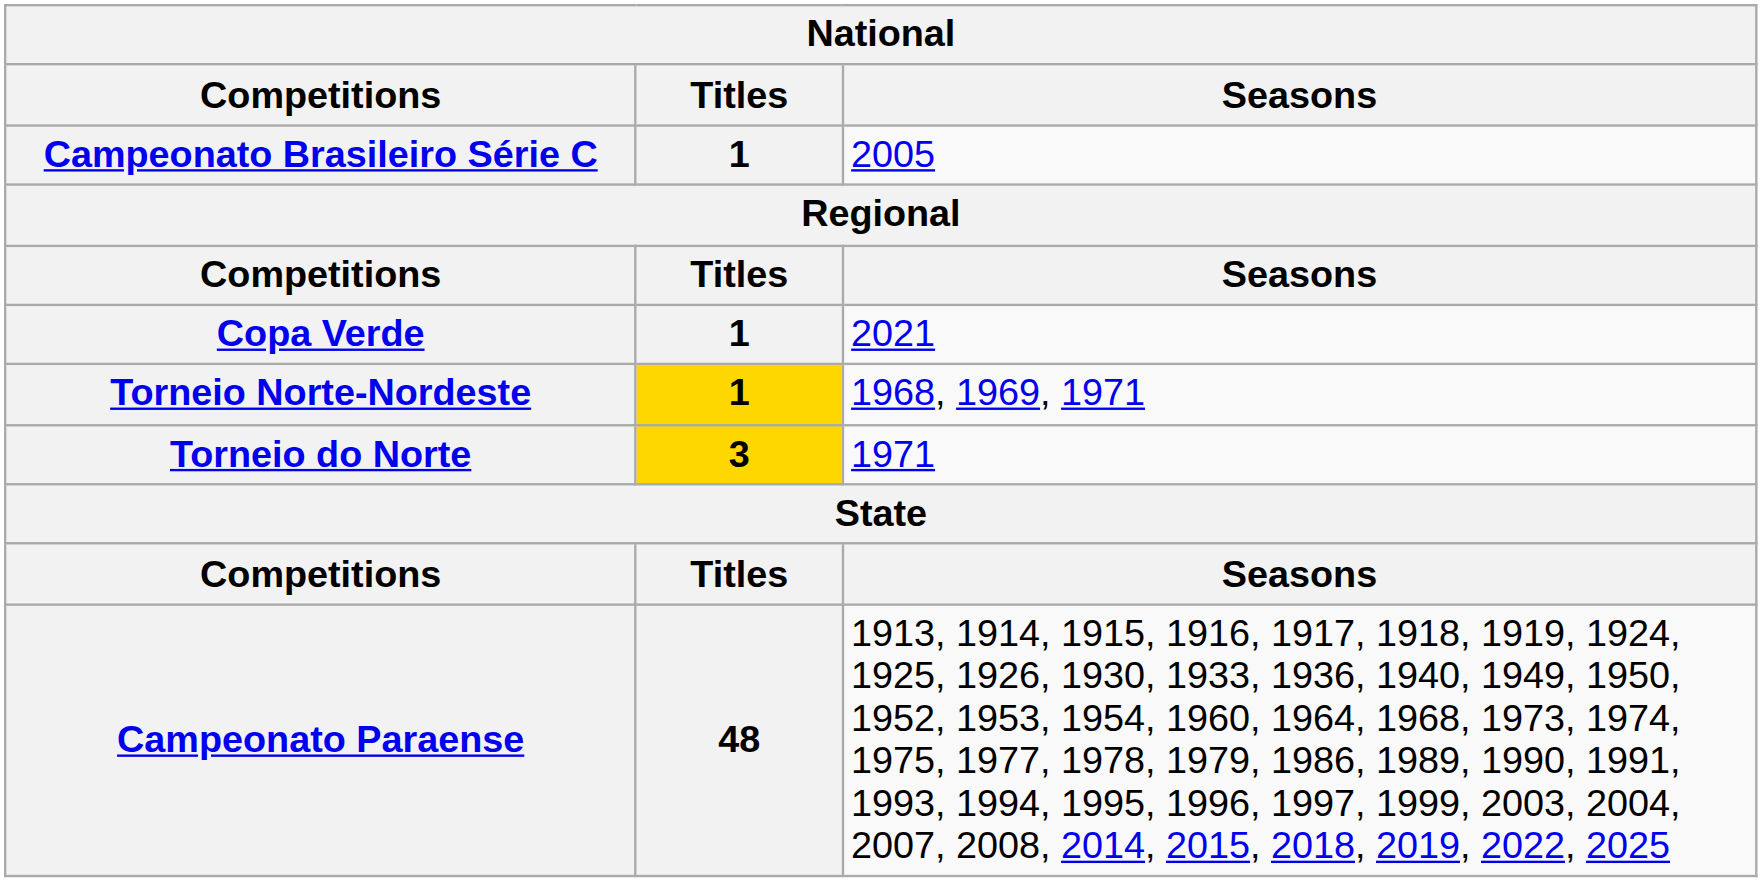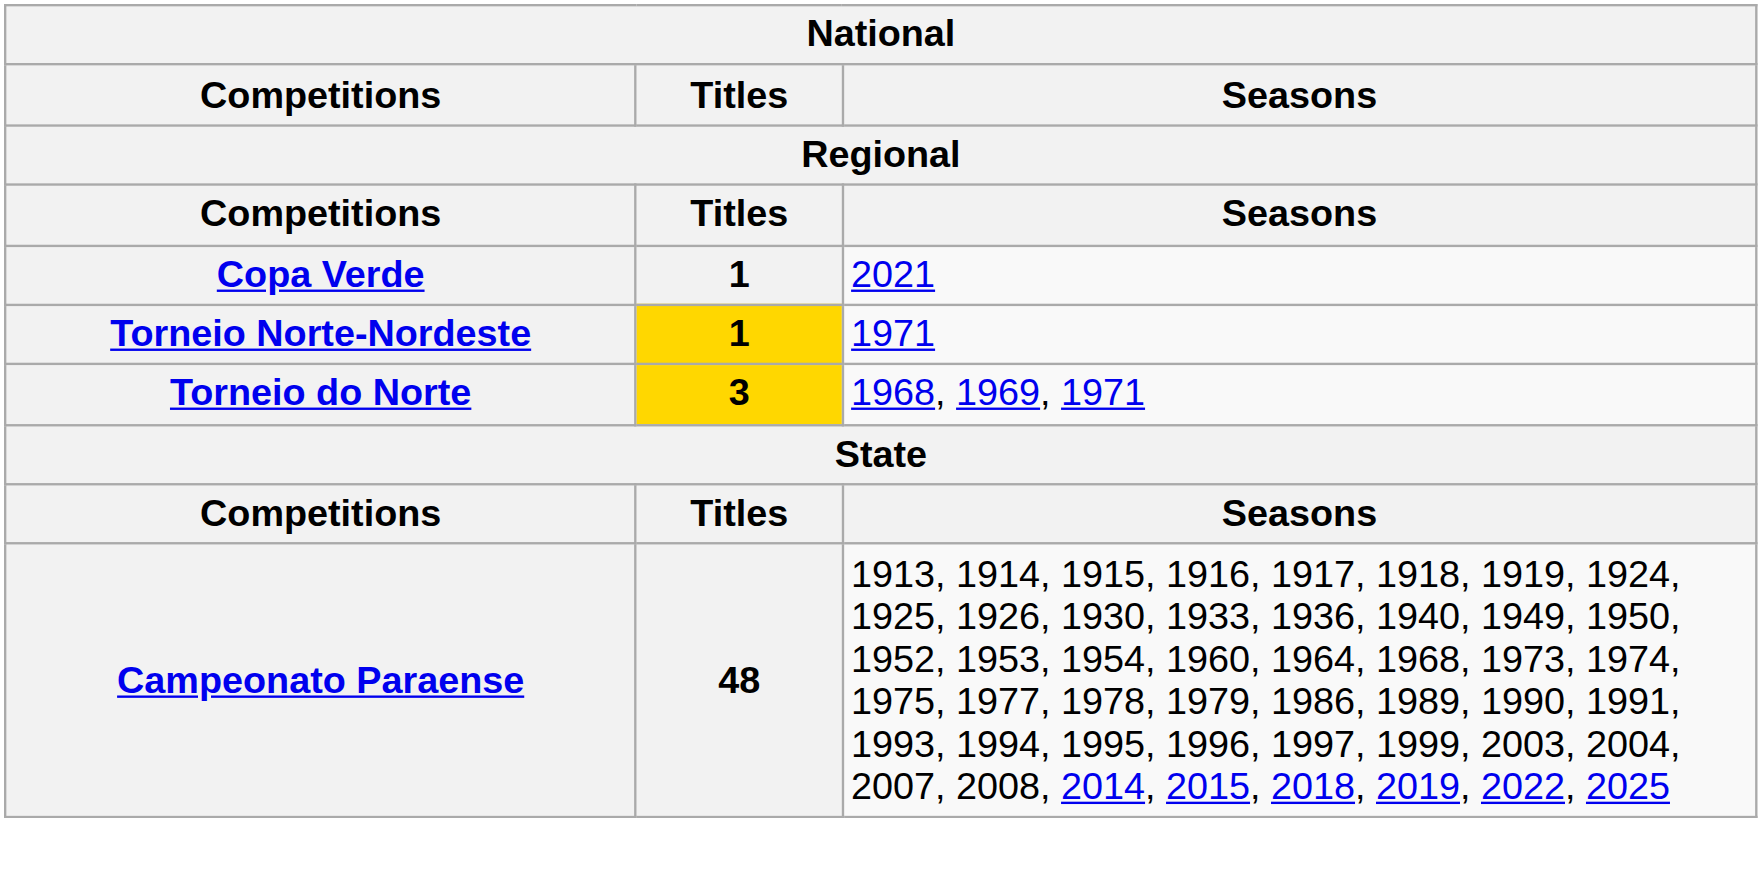- row: Campeonato Brasileiro Série C | 1 | 2005
Torneio Norte-Nordeste | Seasons: 1968, 1969, 1971 -> 1971
Torneio do Norte | Seasons: 1971 -> 1968, 1969, 1971
